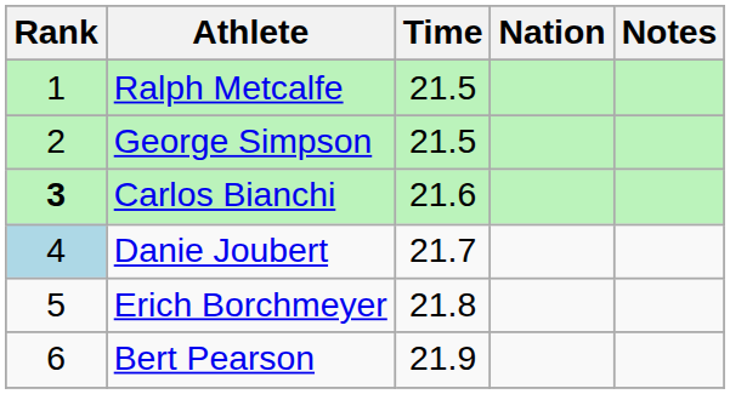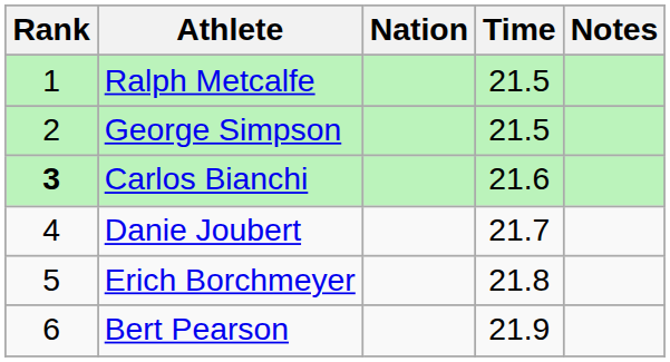columns swapped: Nation <-> Time
Danie Joubert | Rank: lightblue background -> no background
